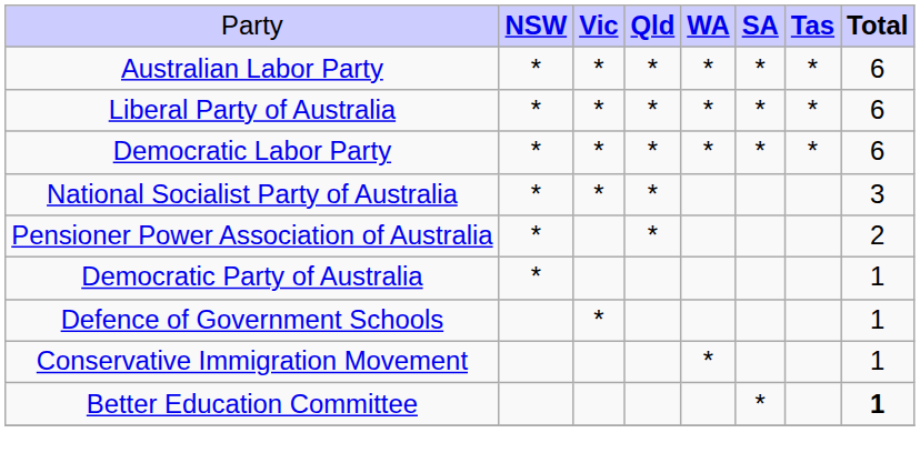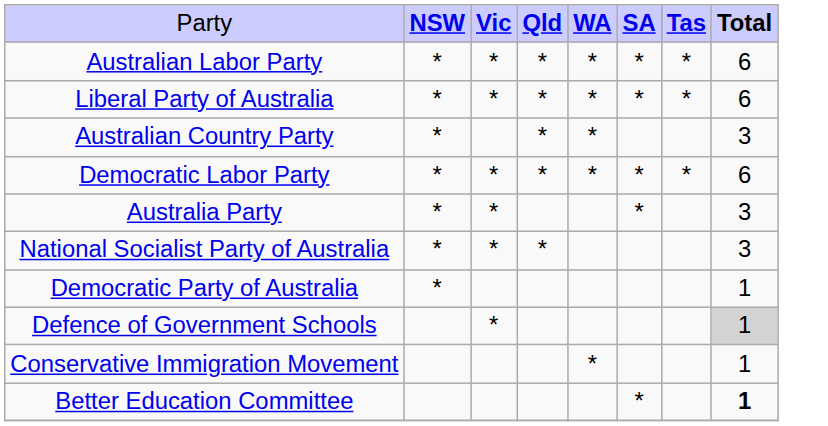+ row: Australian Country Party | * | * | * | 3
+ row: Australia Party | * | * | * | 3
- row: Pensioner Power Association of Australia | * | * | 2
Defence of Government Schools | column 8: no background -> lightgrey background
